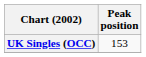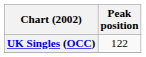UK Singles (OCC) | Peak position: 153 -> 122
